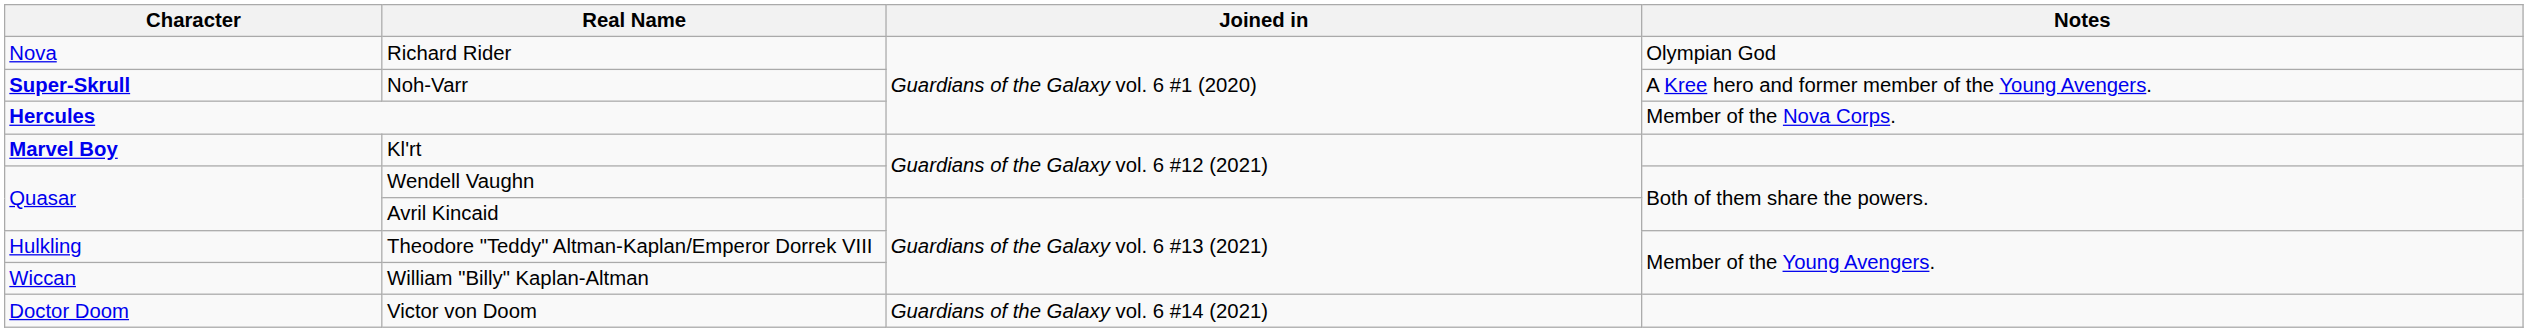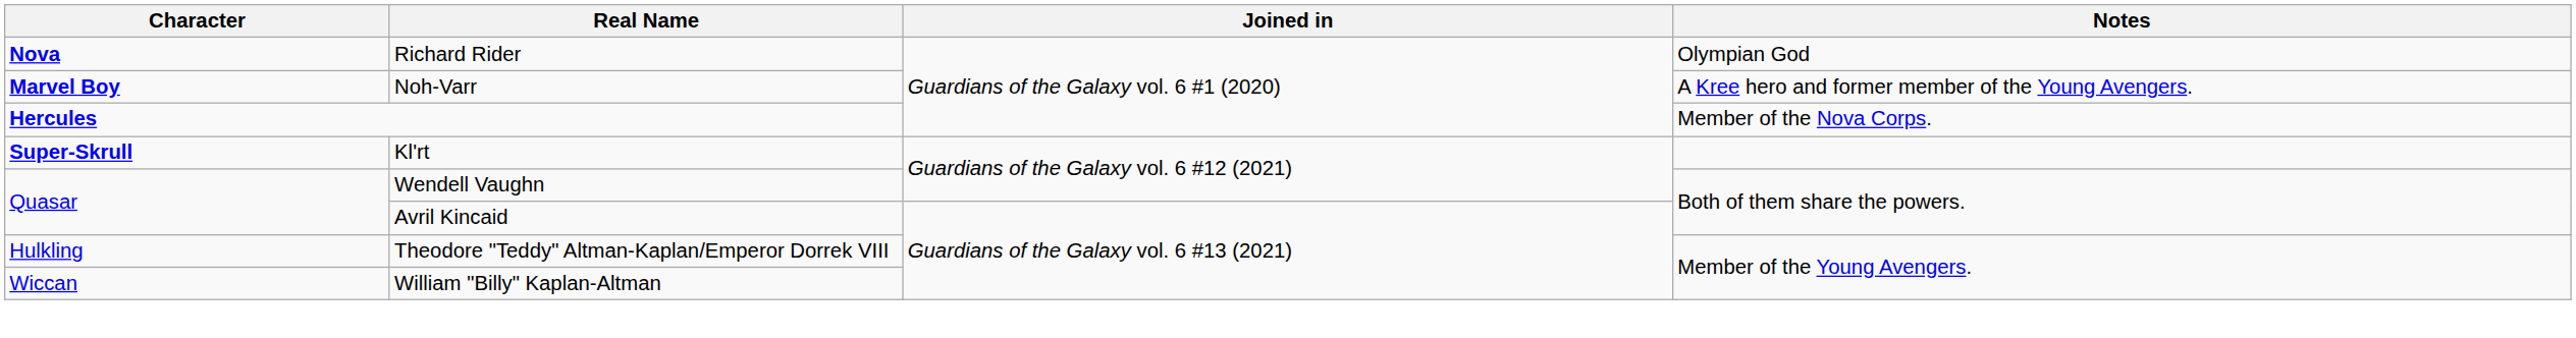Richard Rider | Character: normal -> bold
Noh-Varr | Character: Super-Skrull -> Marvel Boy
Kl'rt | Character: Marvel Boy -> Super-Skrull
- row: Doctor Doom | Victor von Doom | Guardians of the Galaxy vol. 6 #14 (2021)
